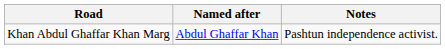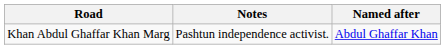columns swapped: Named after <-> Notes
